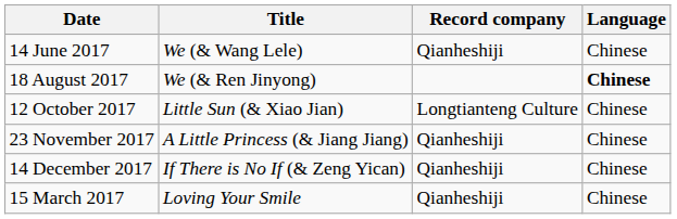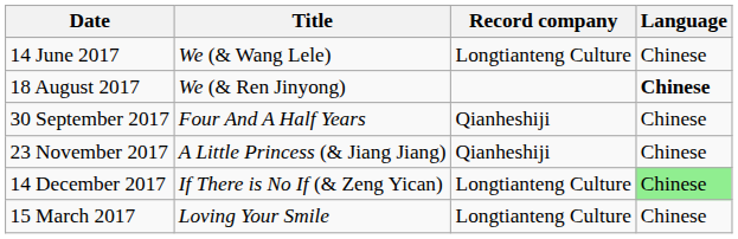14 June 2017 | Record company: Qianheshiji -> Longtianteng Culture
+ row: 30 September 2017 | Four And A Half Years | Qianheshiji | Chinese
- row: 12 October 2017 | Little Sun (& Xiao Jian) | Longtianteng Culture | Chinese
14 December 2017 | Record company: Qianheshiji -> Longtianteng Culture
14 December 2017 | Language: no background -> lightgreen background
15 March 2017 | Record company: Qianheshiji -> Longtianteng Culture
